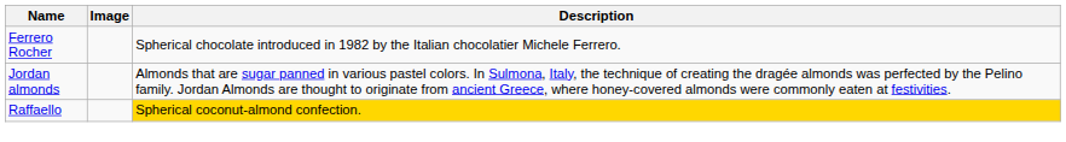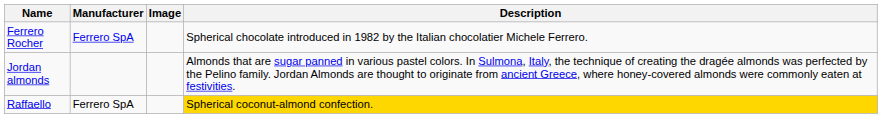+ column: Manufacturer | Ferrero SpA | Ferrero SpA
